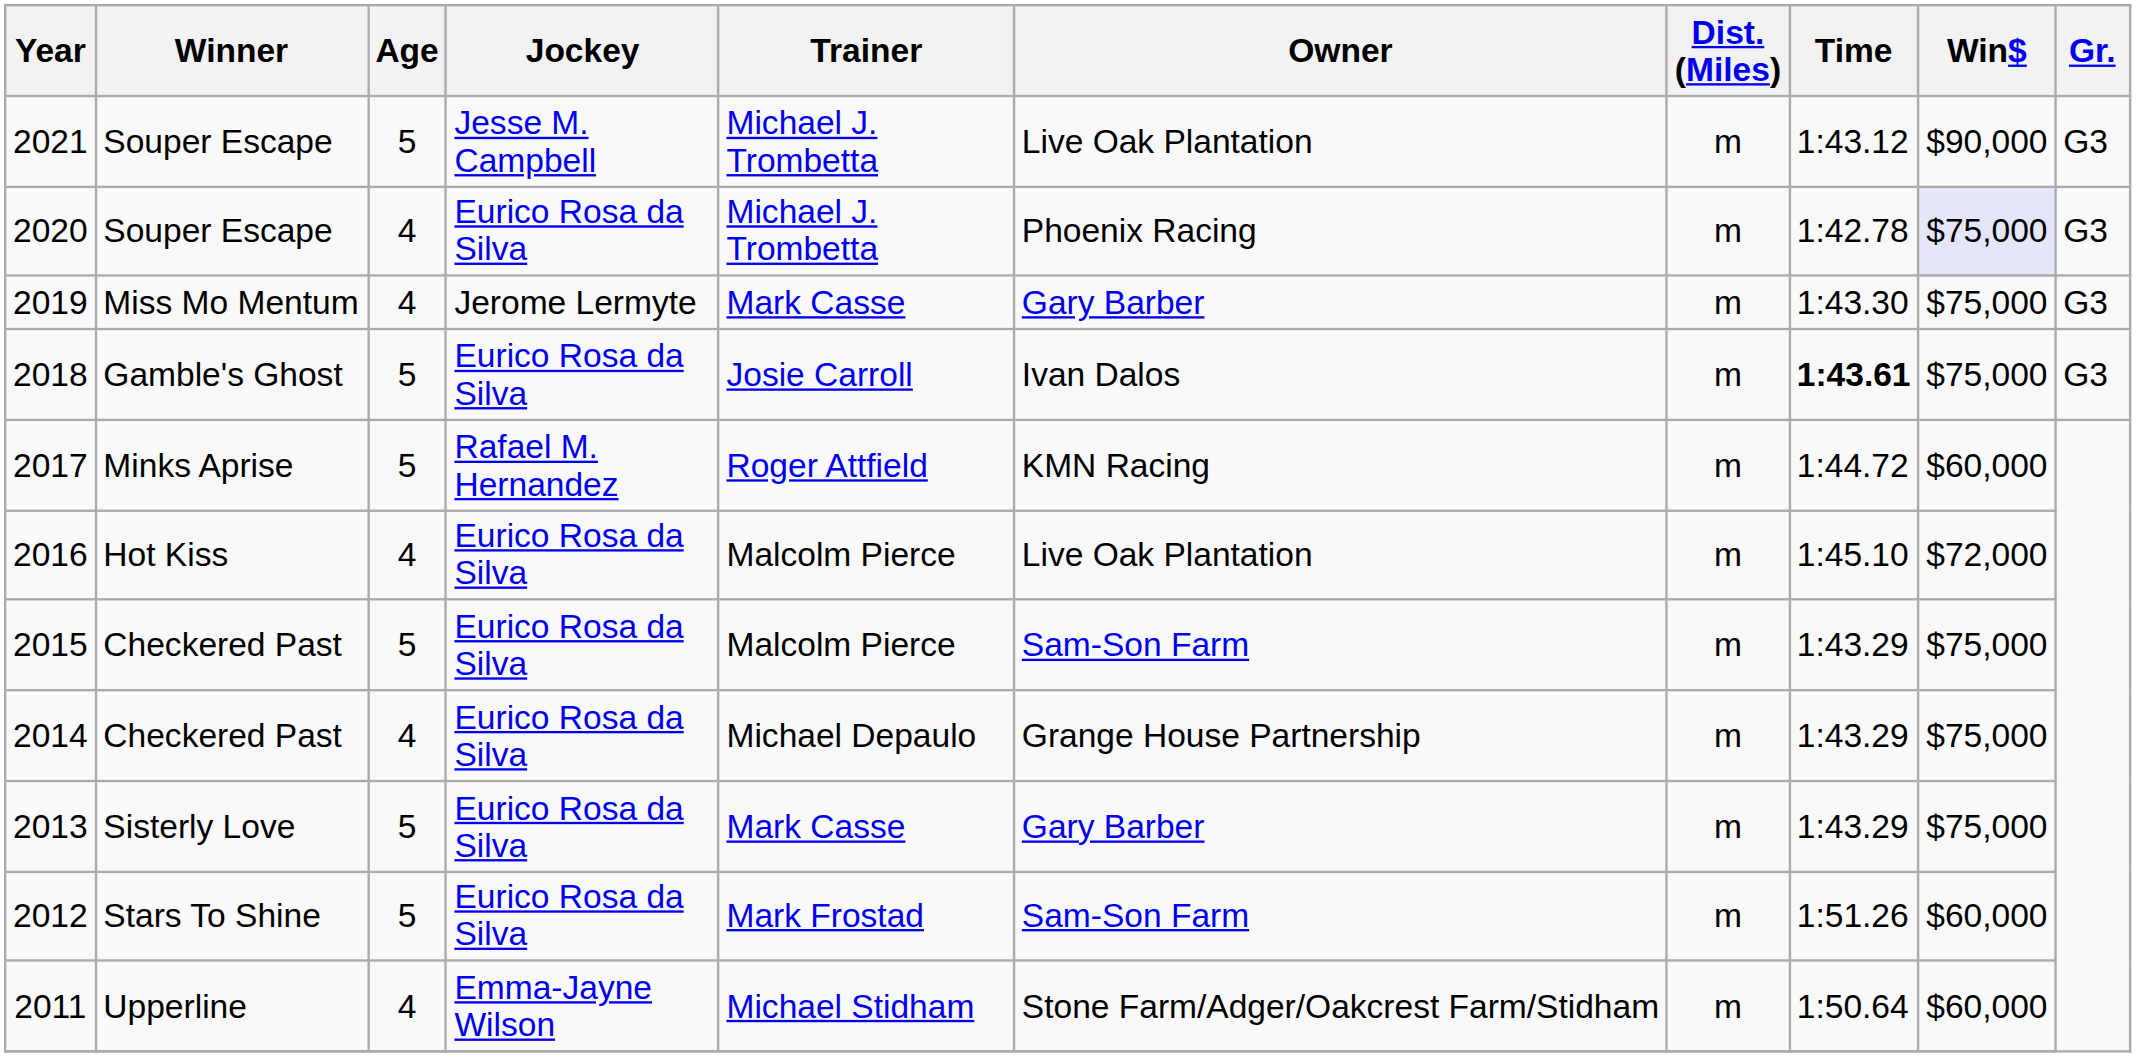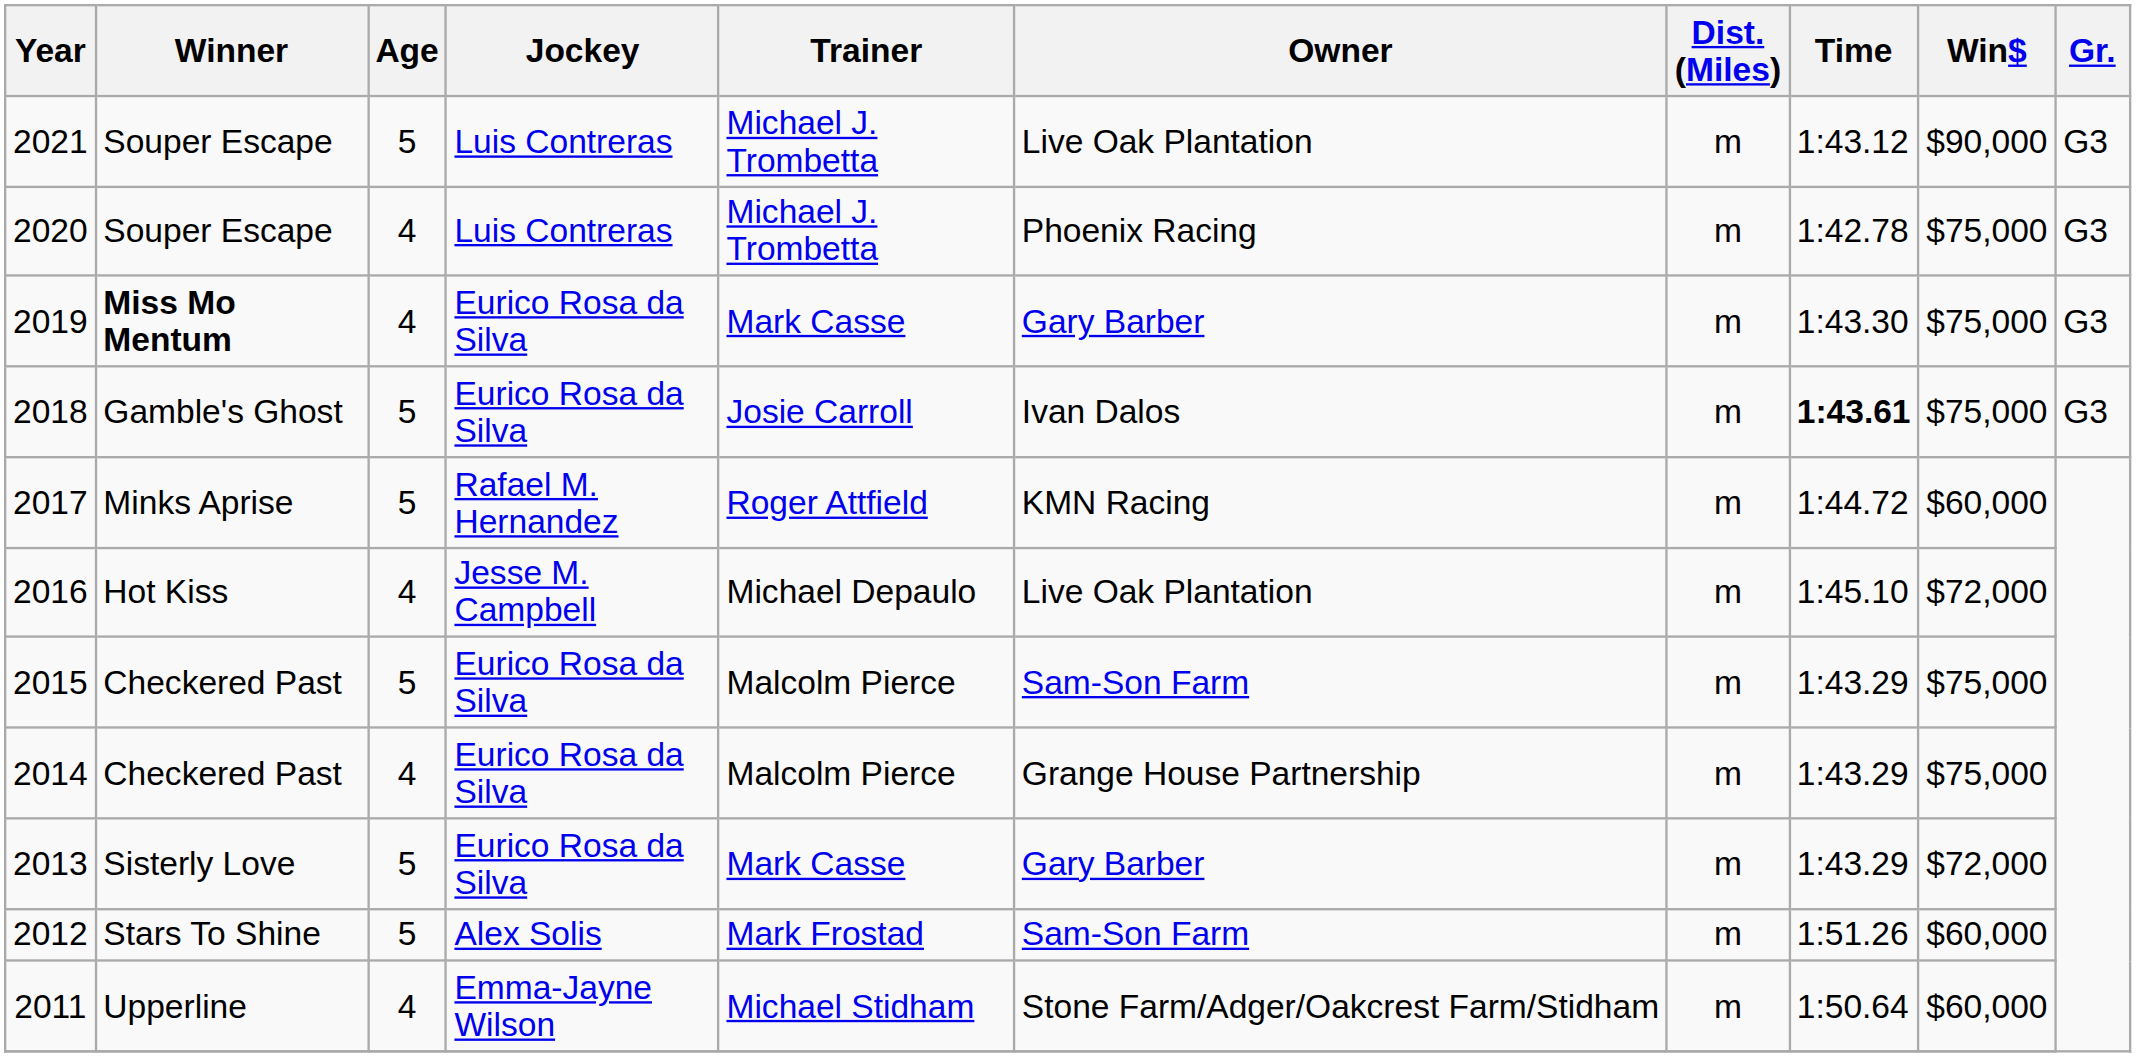2021 | Jockey: Jesse M. Campbell -> Luis Contreras
2020 | Jockey: Eurico Rosa da Silva -> Luis Contreras
2020 | Win$: lavender background -> no background
2019 | Winner: normal -> bold
2019 | Jockey: Jerome Lermyte -> Eurico Rosa da Silva
2016 | Jockey: Eurico Rosa da Silva -> Jesse M. Campbell
2016 | Trainer: Malcolm Pierce -> Michael Depaulo
2014 | Trainer: Michael Depaulo -> Malcolm Pierce
2013 | Win$: $75,000 -> $72,000
2012 | Jockey: Eurico Rosa da Silva -> Alex Solis
